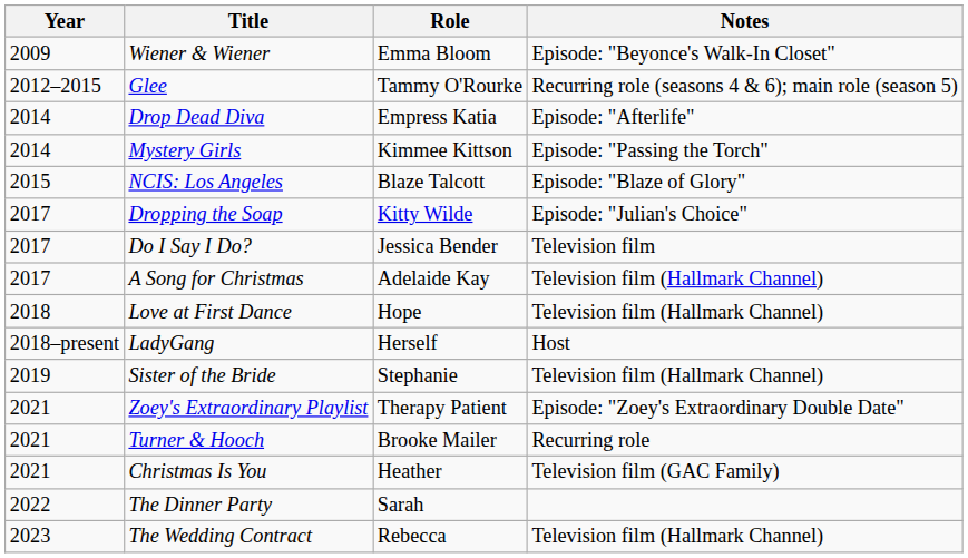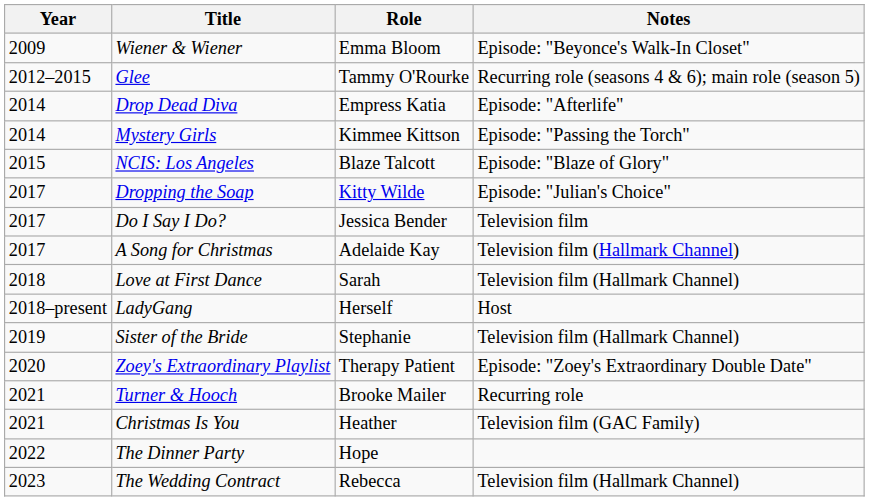Love at First Dance | Role: Hope -> Sarah
Zoey's Extraordinary Playlist | Year: 2021 -> 2020
The Dinner Party | Role: Sarah -> Hope
